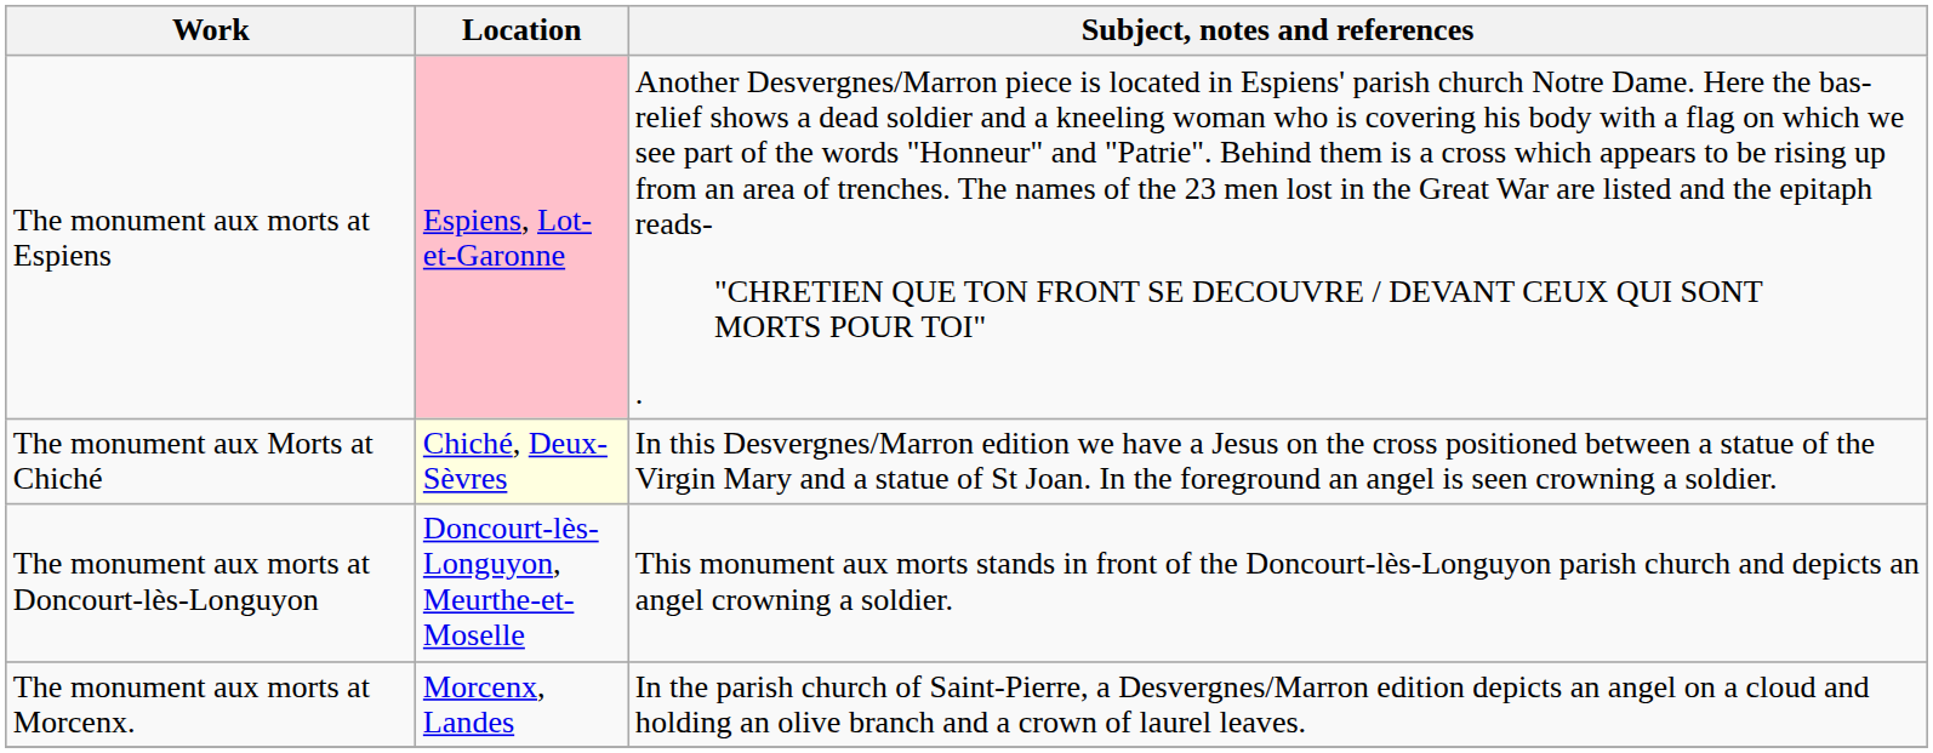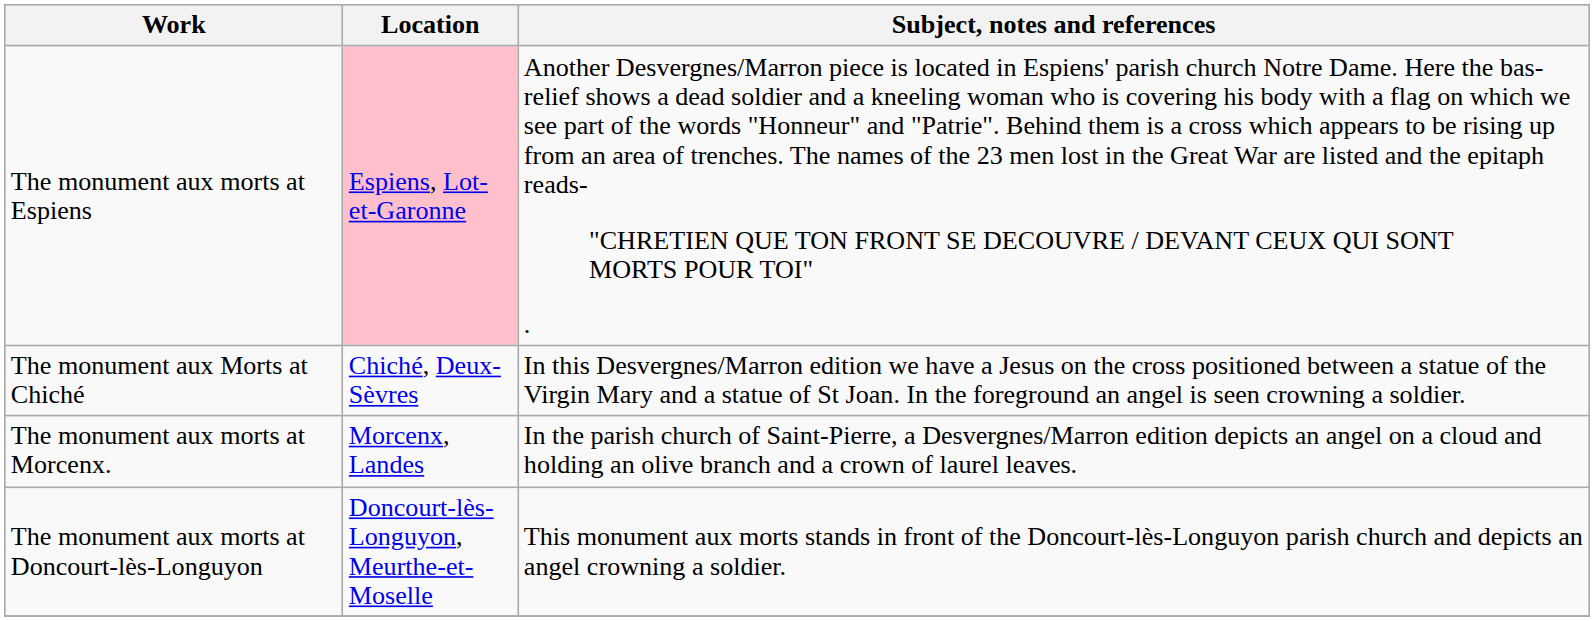The monument aux Morts at Chiché | Location: lightyellow background -> no background
rows swapped: The monument aux morts at Doncourt-lès-Longuyon <-> The monument aux morts at Morcenx.
